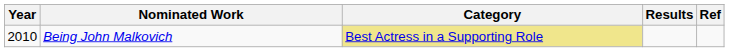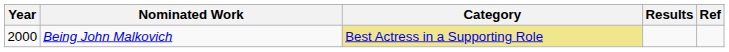Being John Malkovich | Year: 2010 -> 2000
